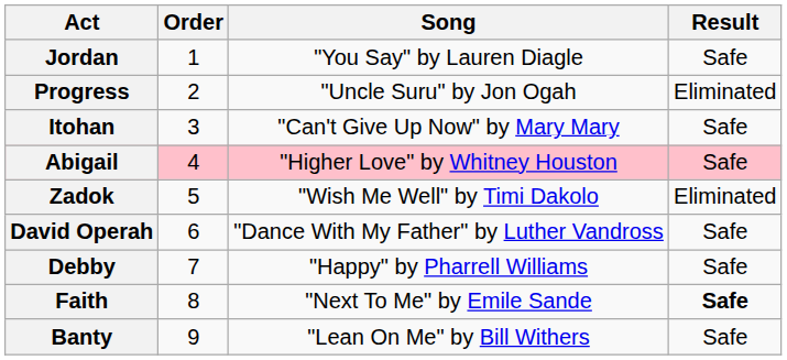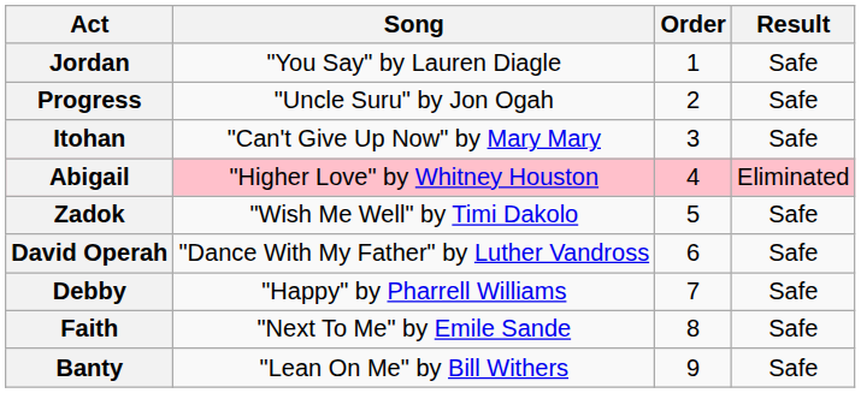columns swapped: Order <-> Song
Progress | Result: Eliminated -> Safe
Abigail | Result: Safe -> Eliminated
Zadok | Result: Eliminated -> Safe
Faith | Result: bold -> normal
